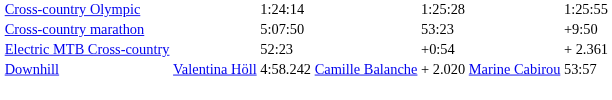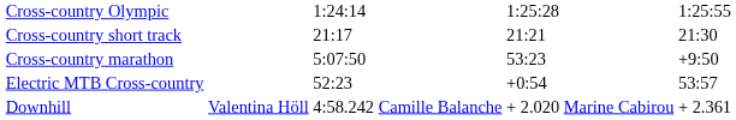+ row: Cross-country short track | 21:17 | 21:21 | 21:30
Electric MTB Cross-country | column 7: + 2.361 -> 53:57
Downhill | column 7: 53:57 -> + 2.361
